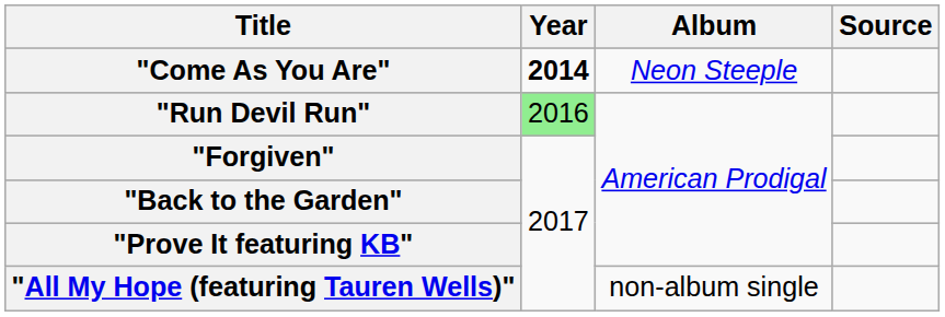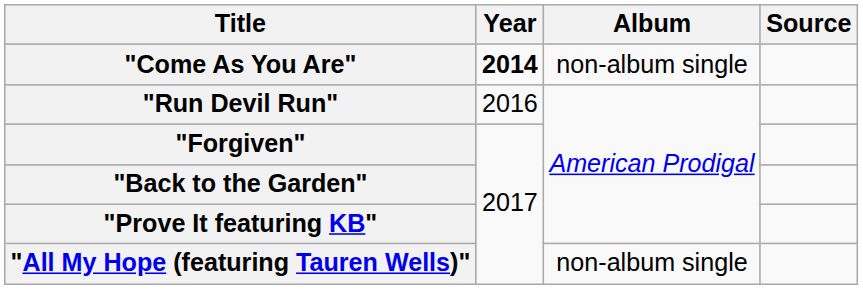"Come As You Are" | Album: Neon Steeple -> non-album single
"Run Devil Run" | Year: lightgreen background -> no background
